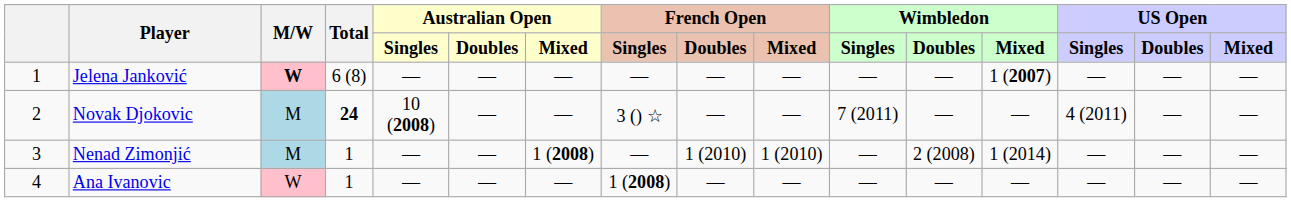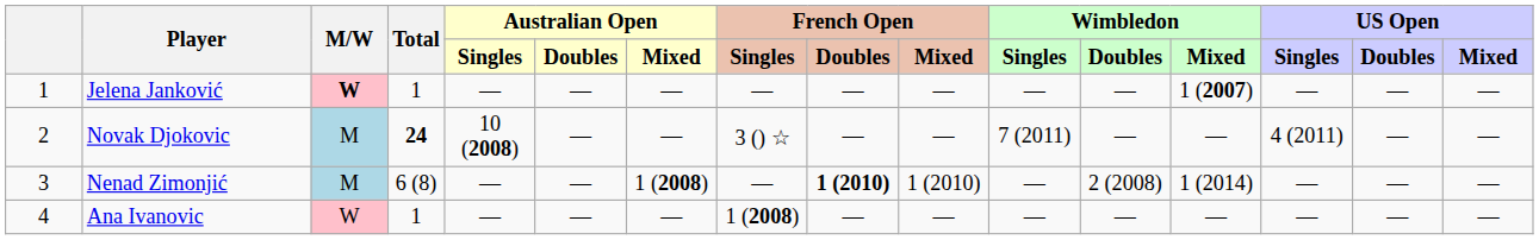Jelena Janković | Total: 6 (8) -> 1
Nenad Zimonjić | Total: 1 -> 6 (8)
Nenad Zimonjić | French Open / Doubles: normal -> bold
